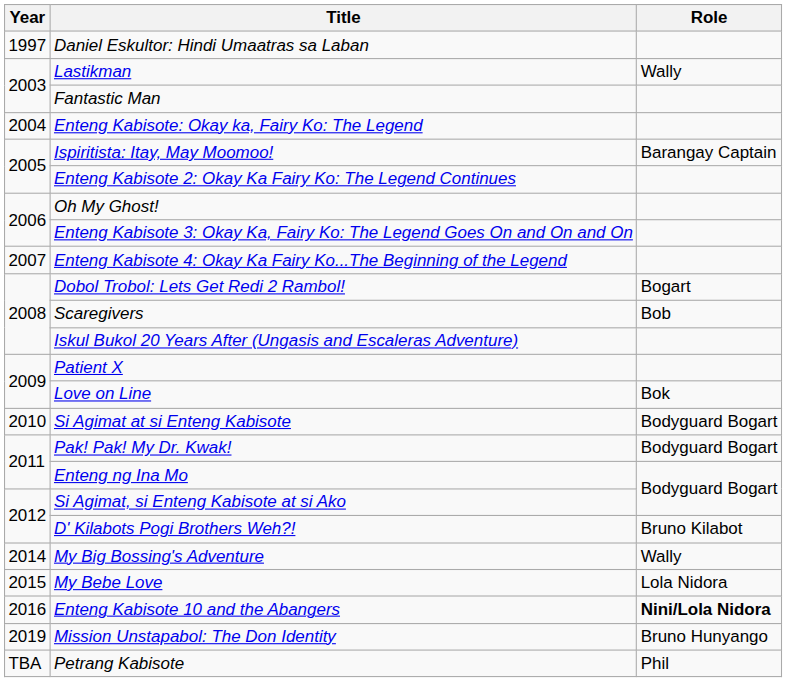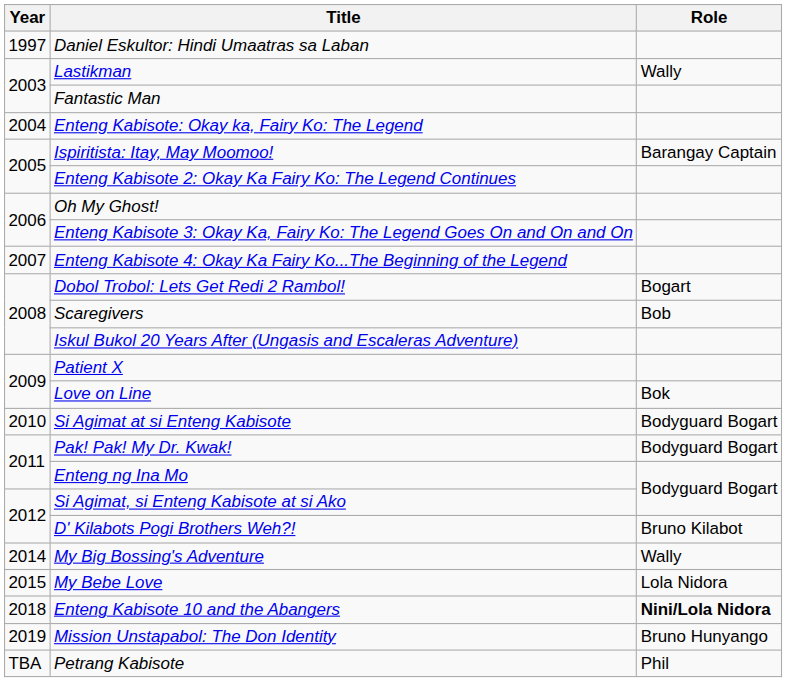Enteng Kabisote 10 and the Abangers | Year: 2016 -> 2018
